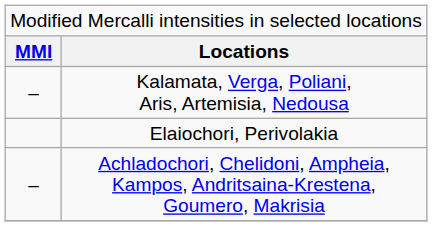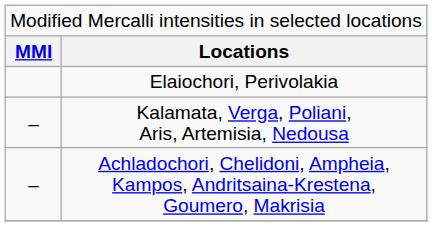rows swapped: Elaiochori, Perivolakia <-> Kalamata, Verga, Poliani, Aris, Artemisia, Nedousa
